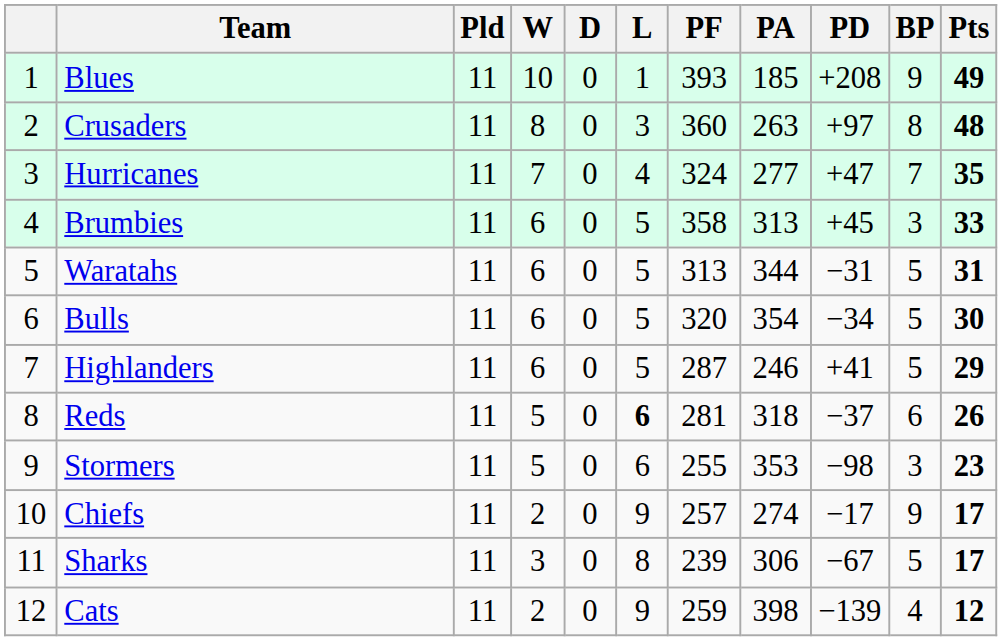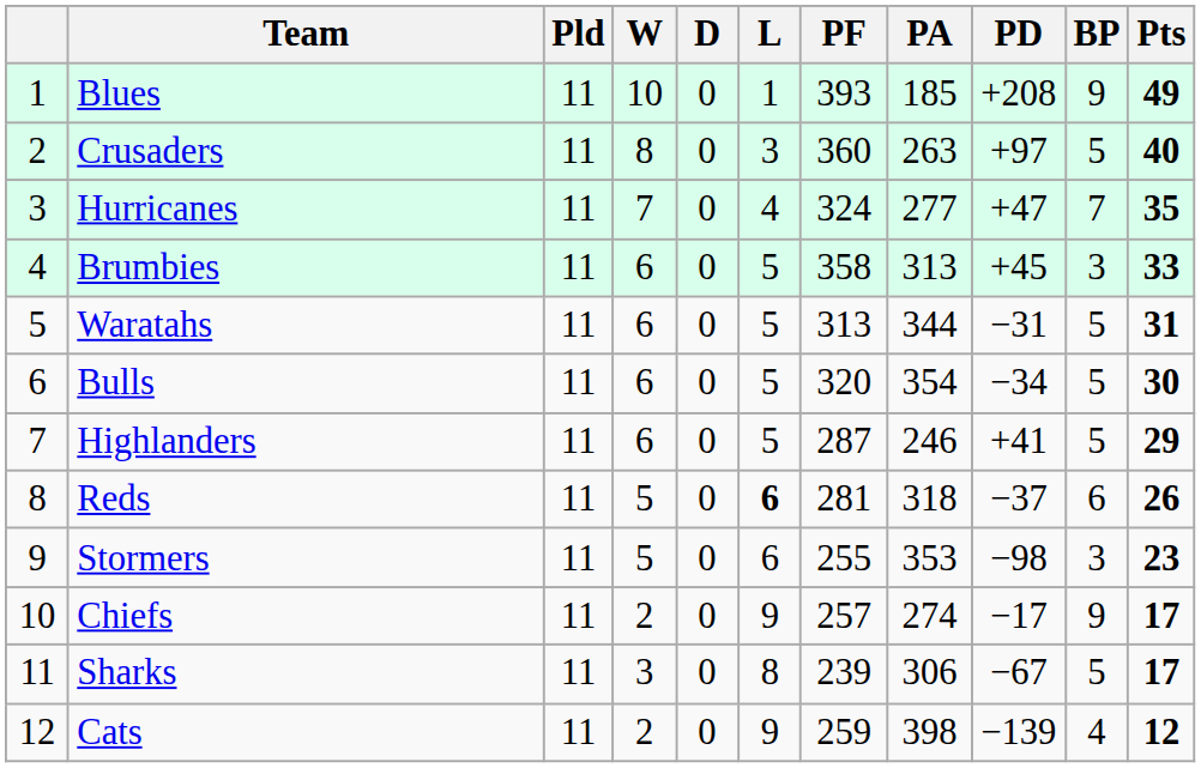Crusaders | BP: 8 -> 5
Crusaders | Pts: 48 -> 40
